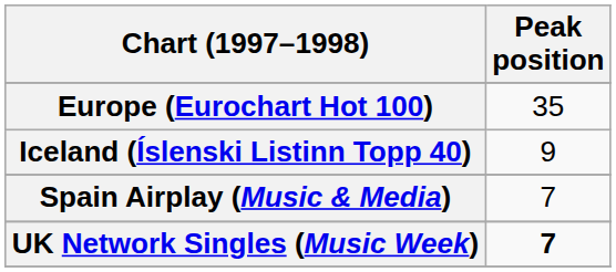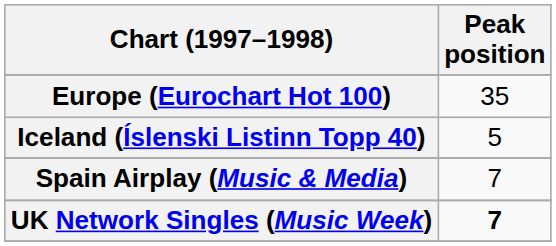Iceland (Íslenski Listinn Topp 40) | Peak position: 9 -> 5
